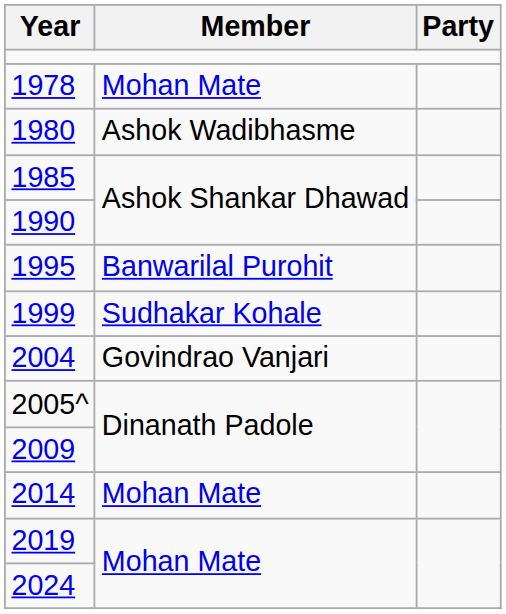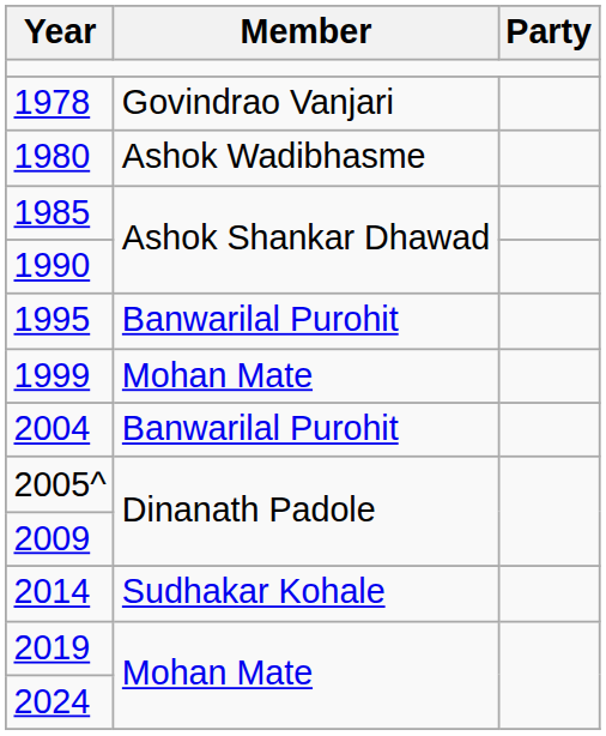1978 | Member: Mohan Mate -> Govindrao Vanjari
1999 | Member: Sudhakar Kohale -> Mohan Mate
2004 | Member: Govindrao Vanjari -> Banwarilal Purohit
2014 | Member: Mohan Mate -> Sudhakar Kohale
